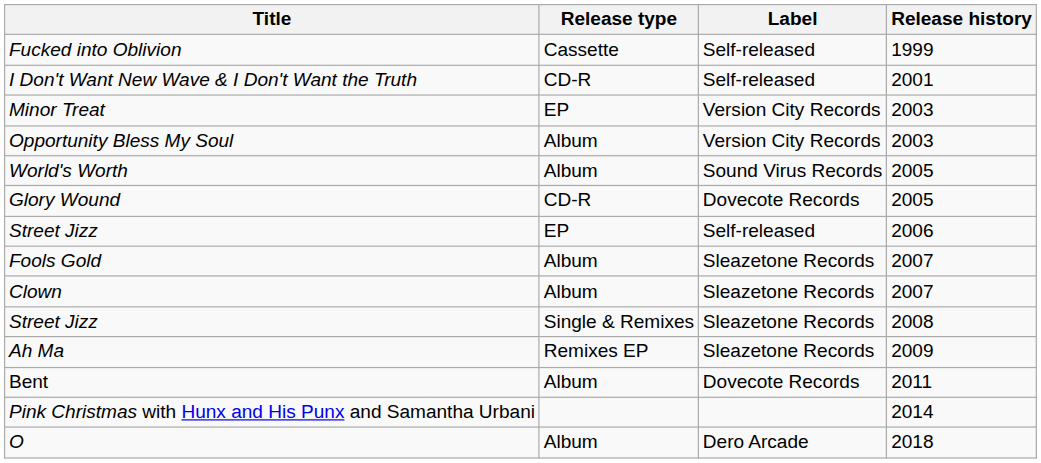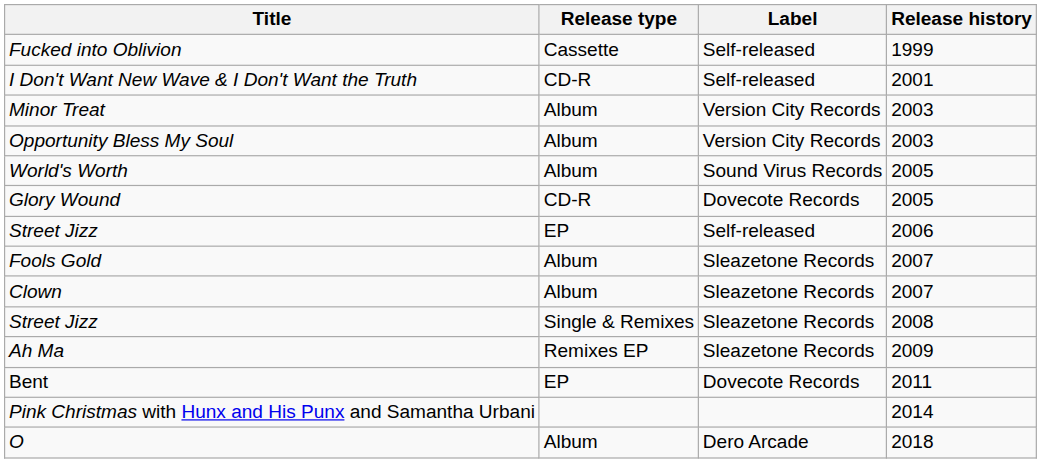Minor Treat | Release type: EP -> Album
Bent | Release type: Album -> EP
